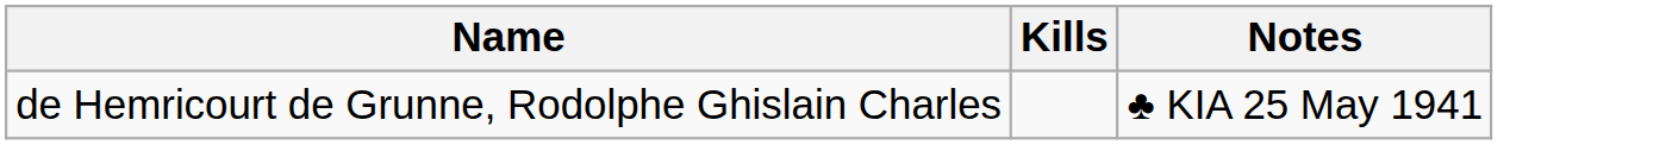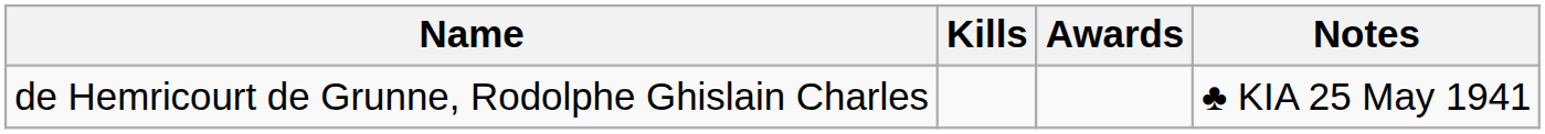+ column: Awards
